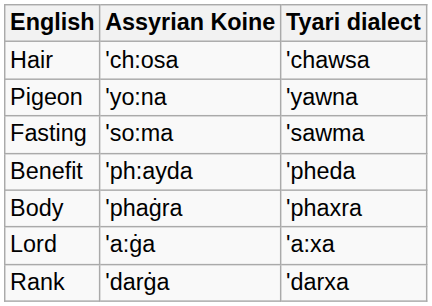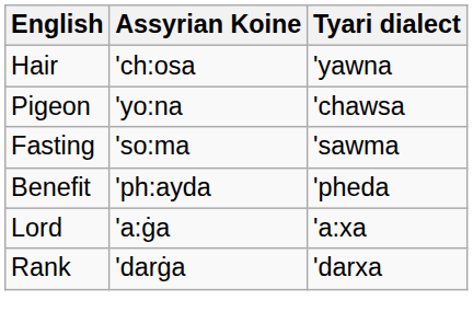Hair | Tyari dialect: 'chawsa -> 'yawna
Pigeon | Tyari dialect: 'yawna -> 'chawsa
- row: Body | 'phaġra | 'phaxra
